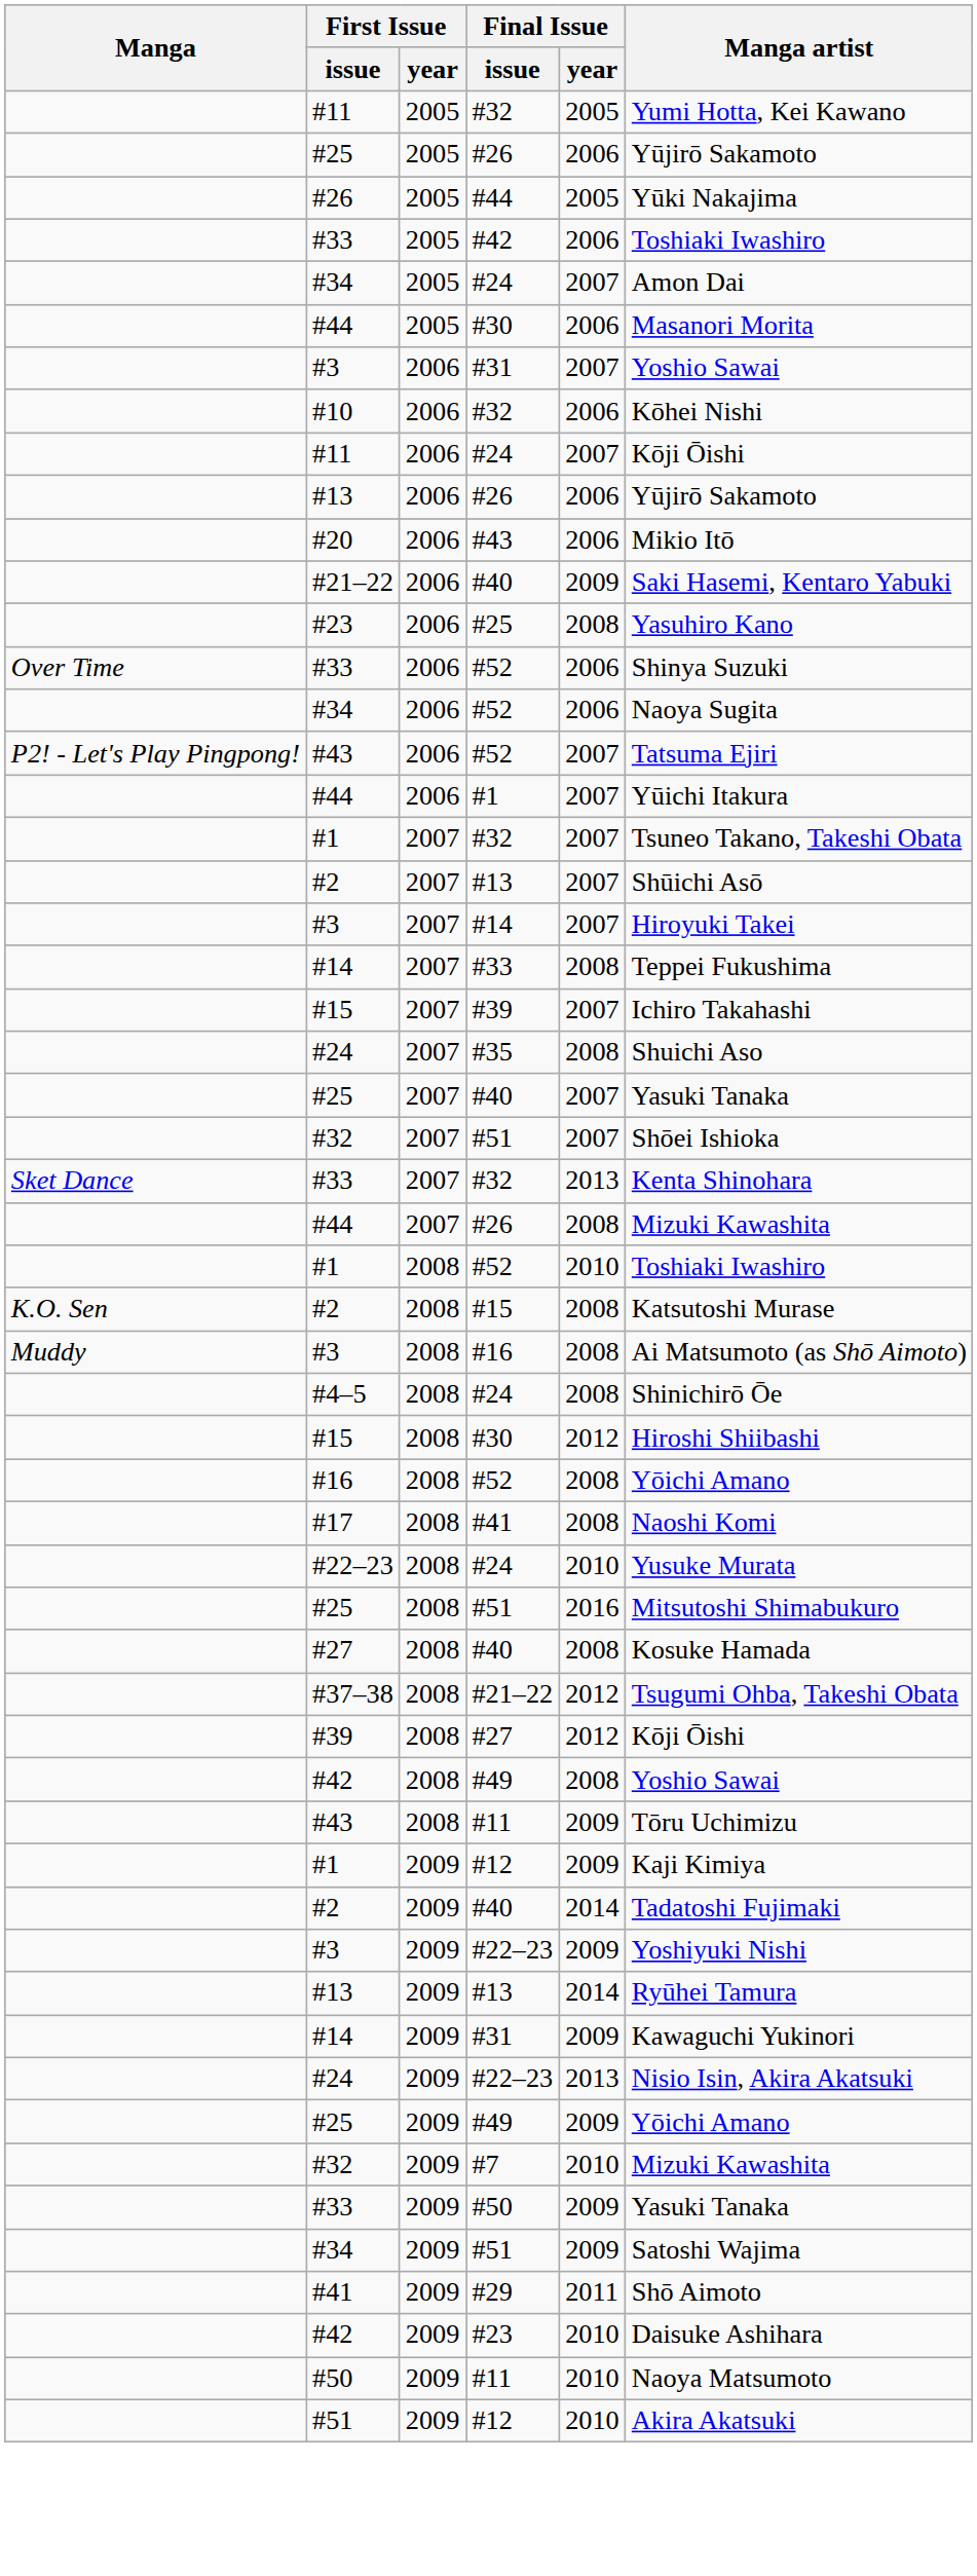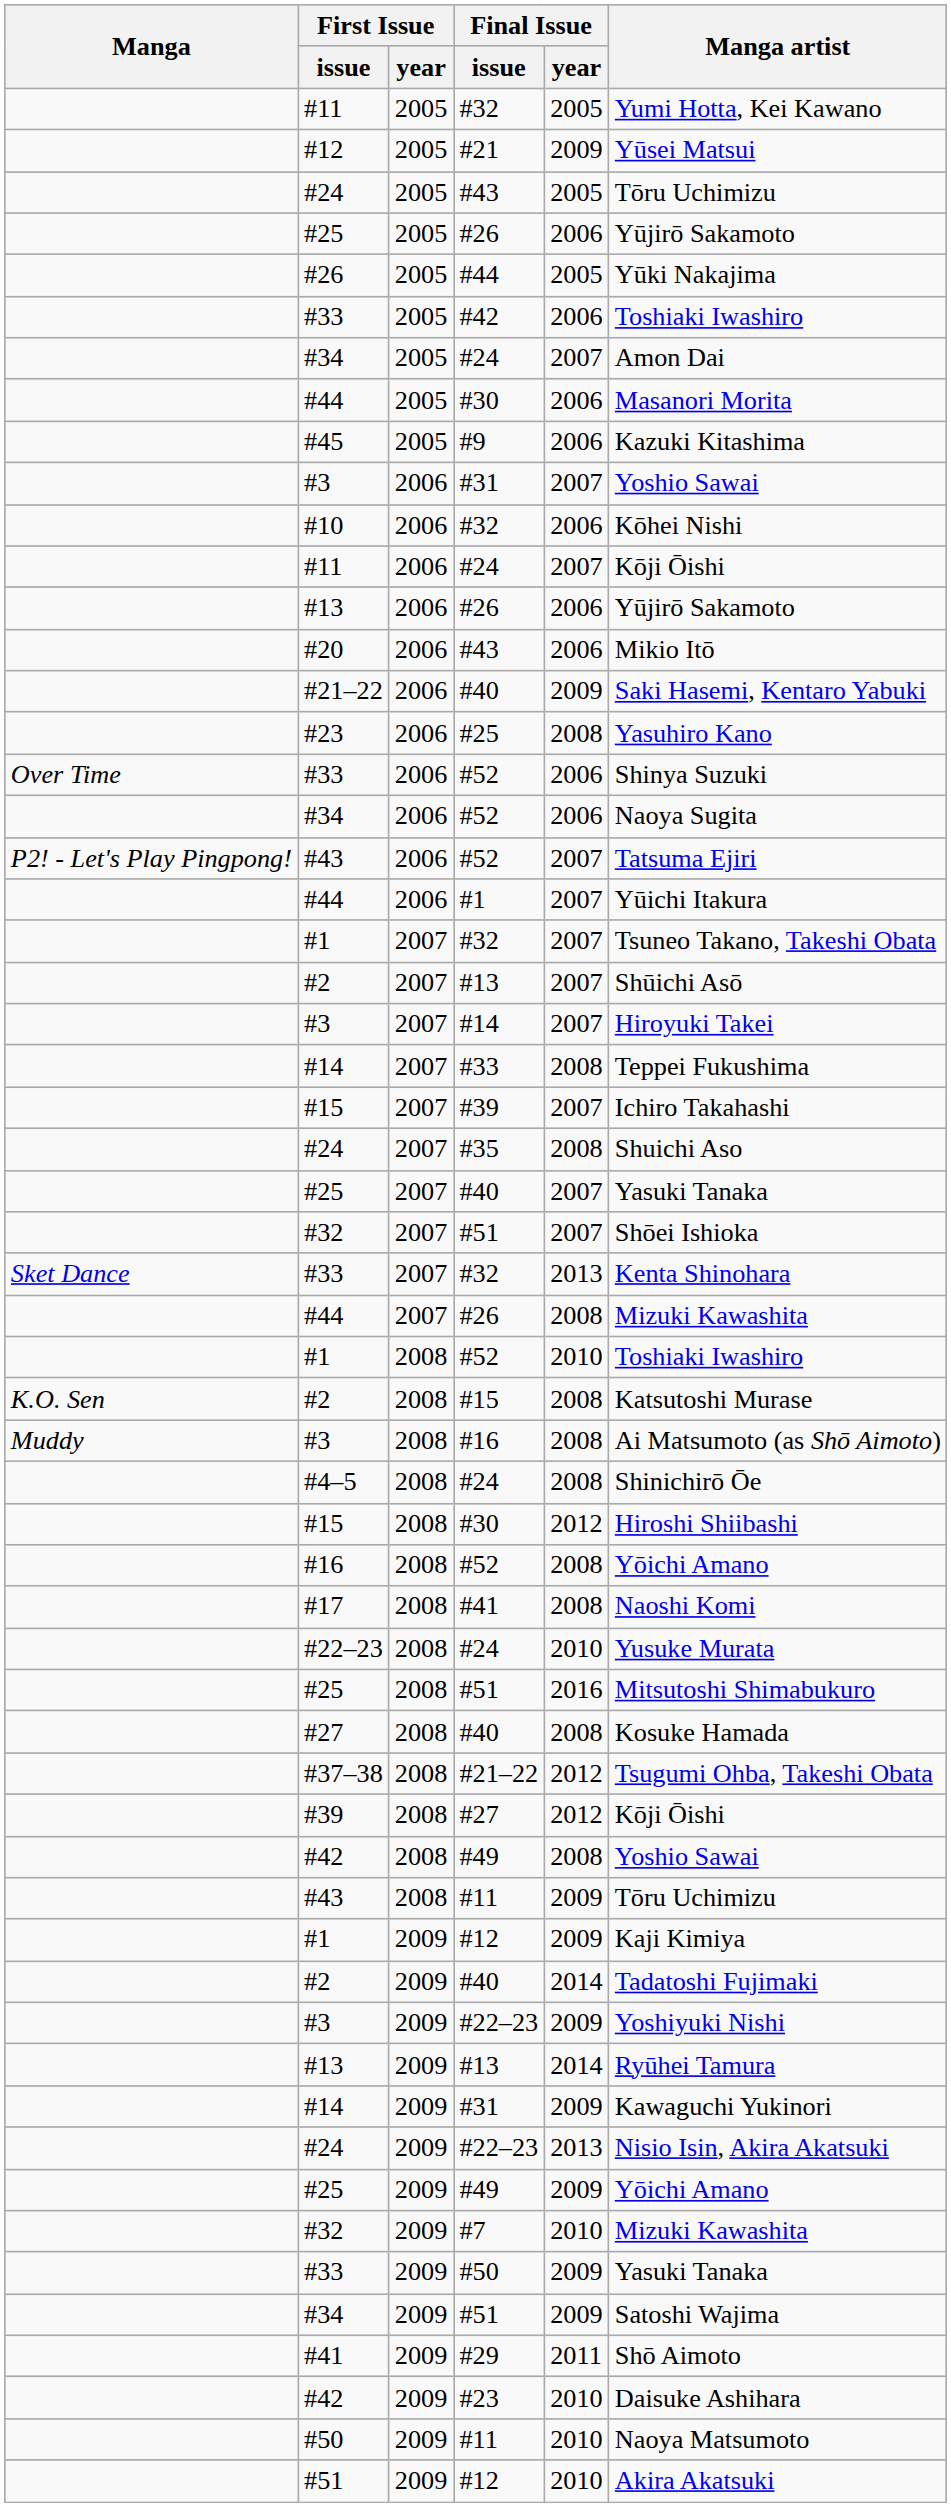+ row: #12 | 2005 | #21 | 2009 | Yūsei Matsui
+ row: #24 | 2005 | #43 | 2005 | Tōru Uchimizu
+ row: #45 | 2005 | #9 | 2006 | Kazuki Kitashima
